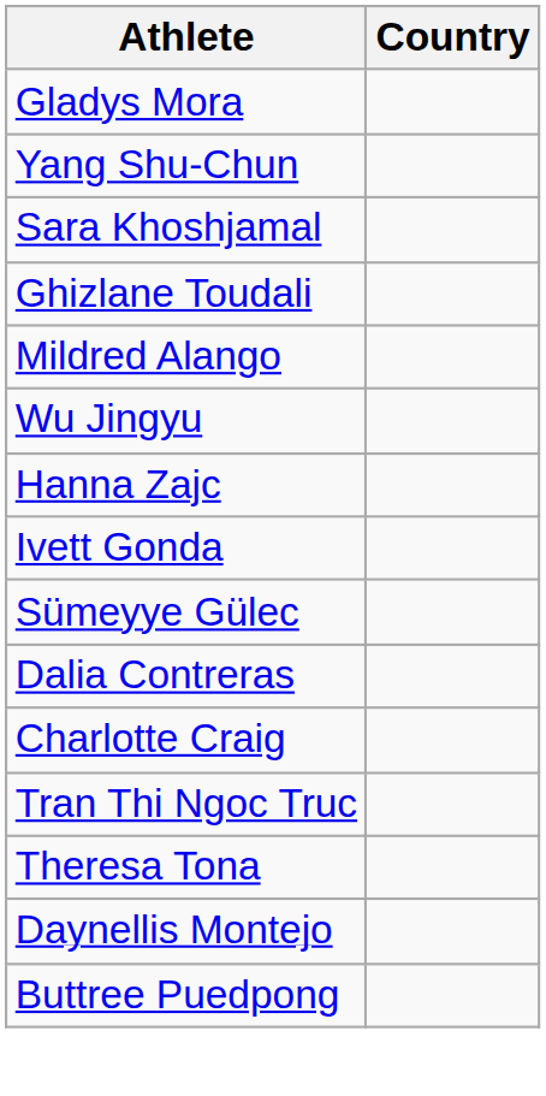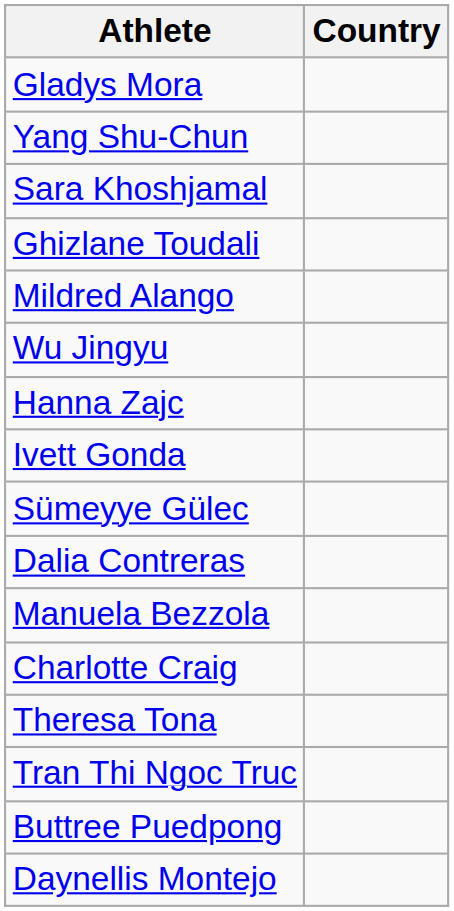+ row: Manuela Bezzola
rows swapped: Theresa Tona <-> Tran Thi Ngoc Truc
rows swapped: Buttree Puedpong <-> Daynellis Montejo
